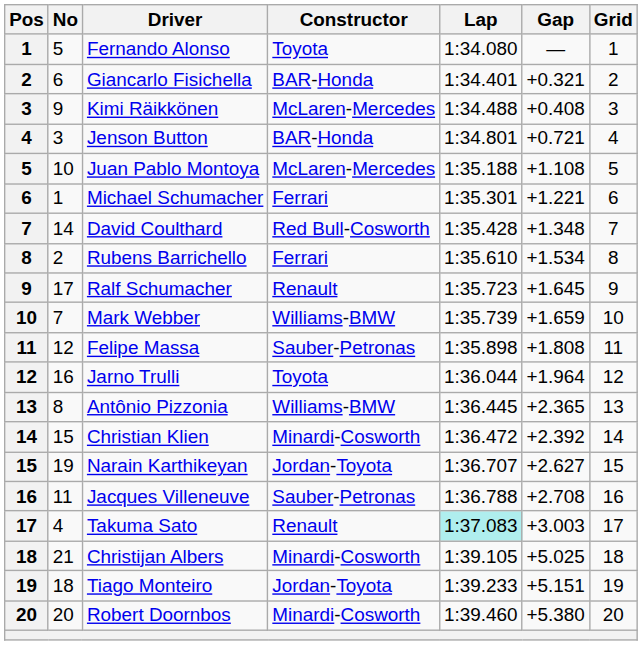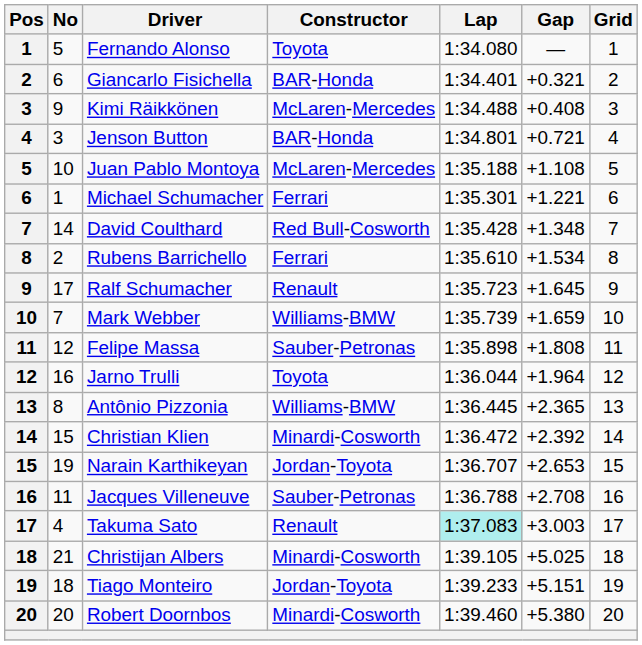Narain Karthikeyan | Gap: +2.627 -> +2.653
